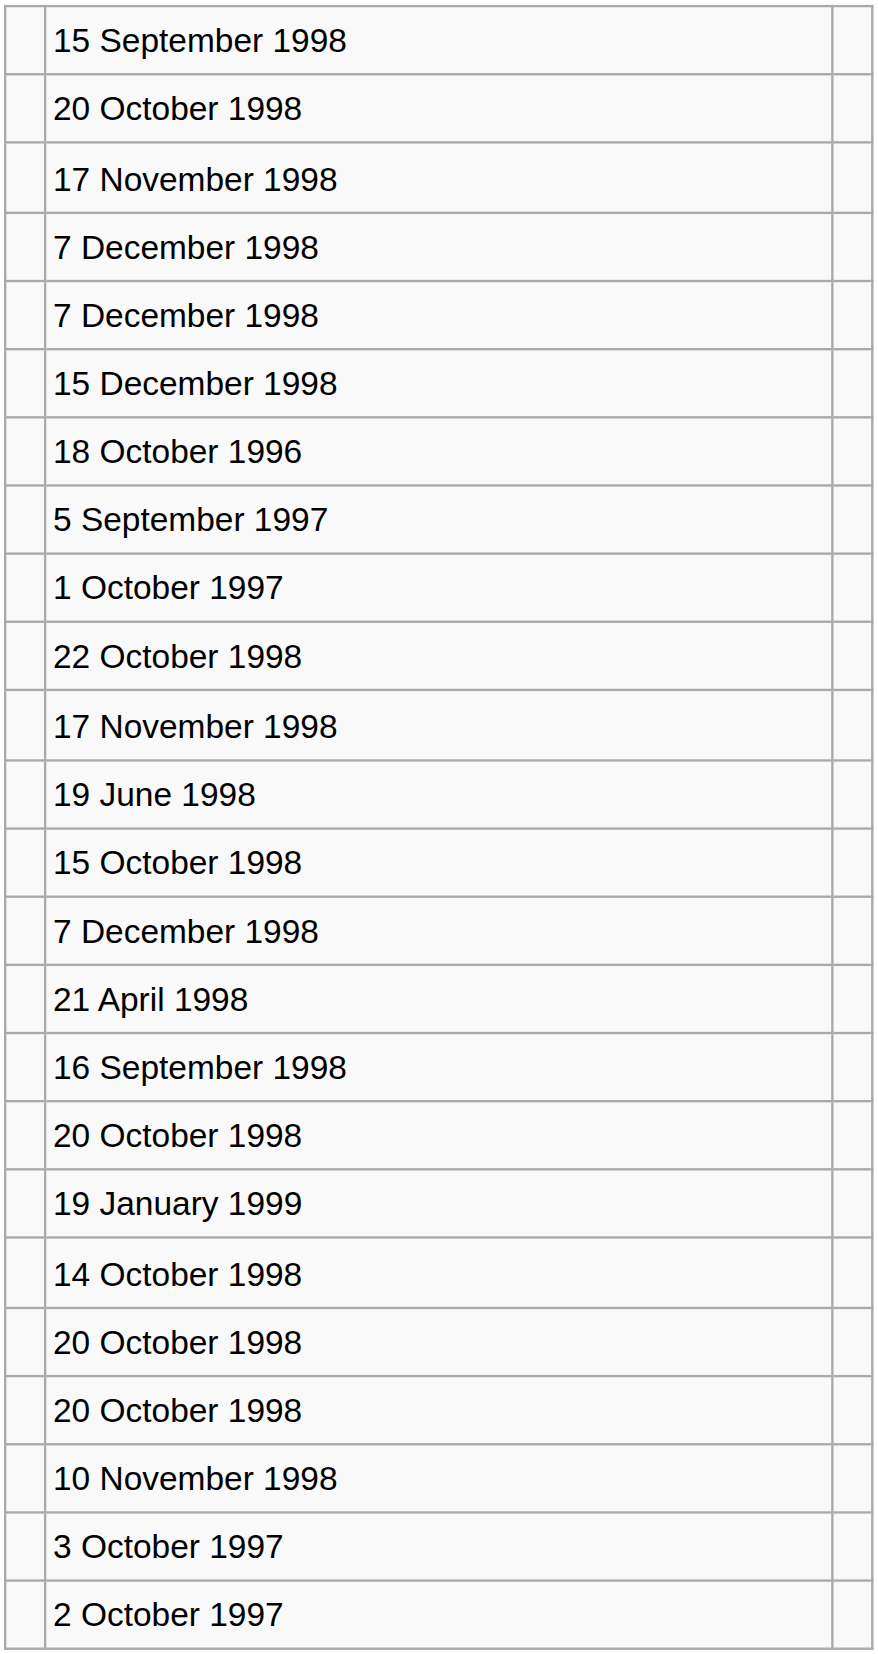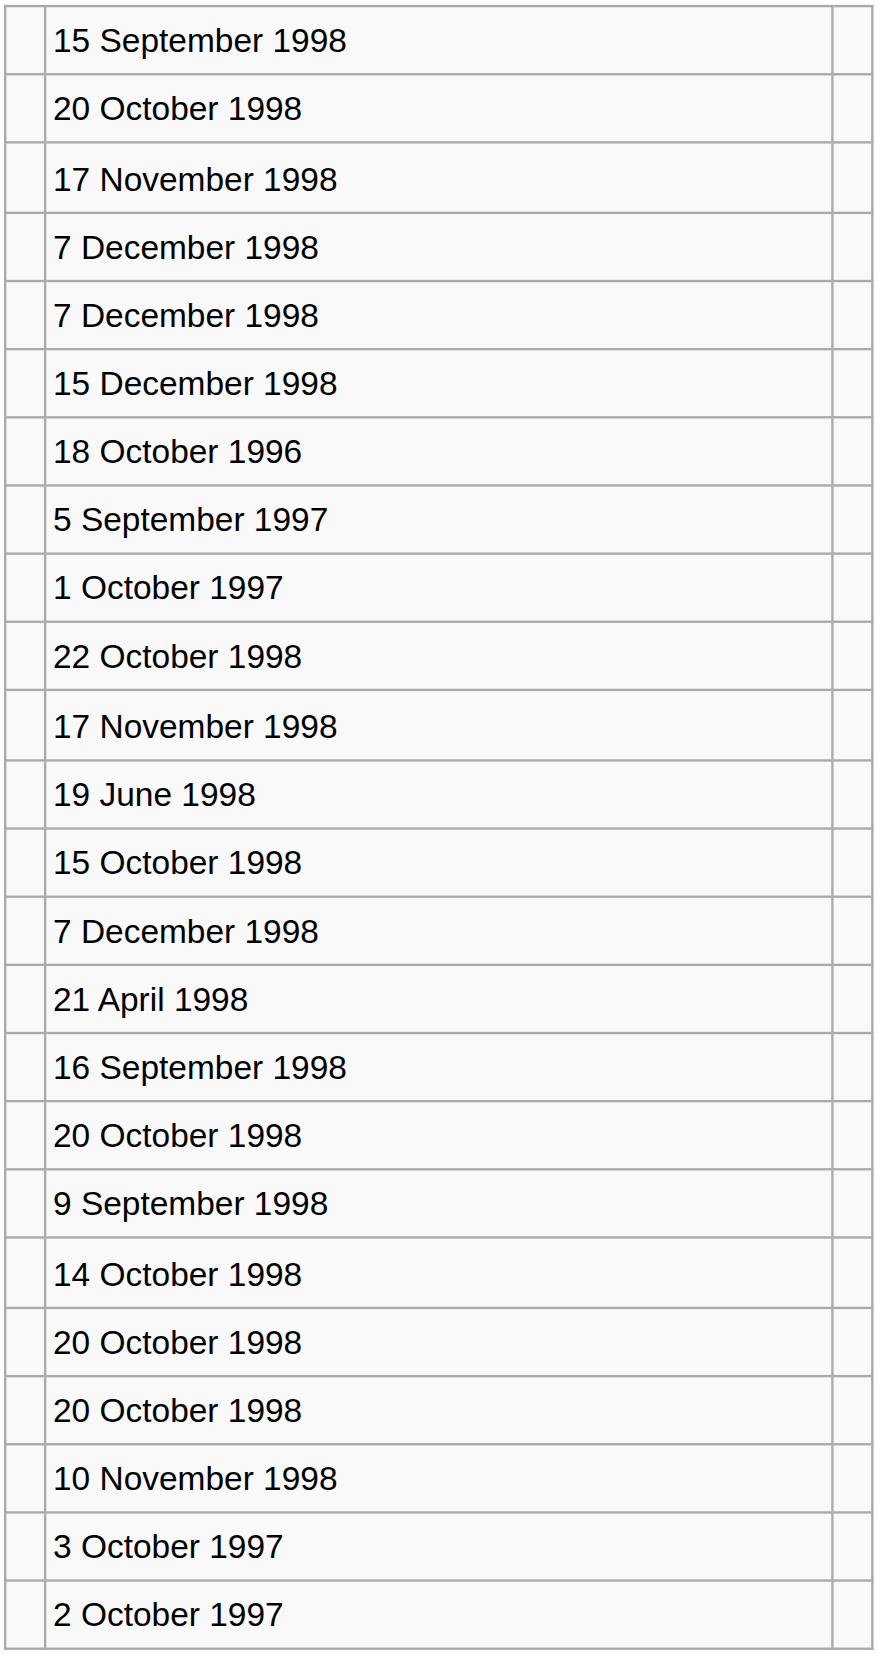- row: 19 January 1999
+ row: 9 September 1998
